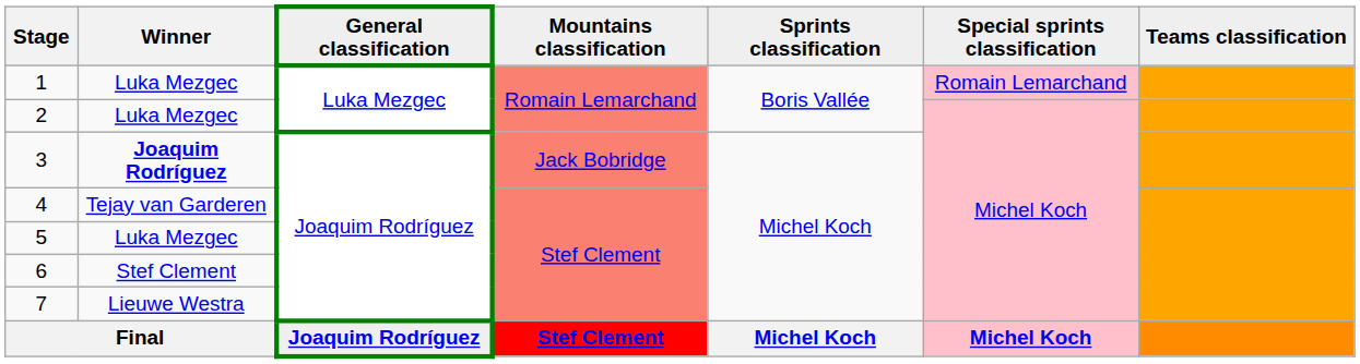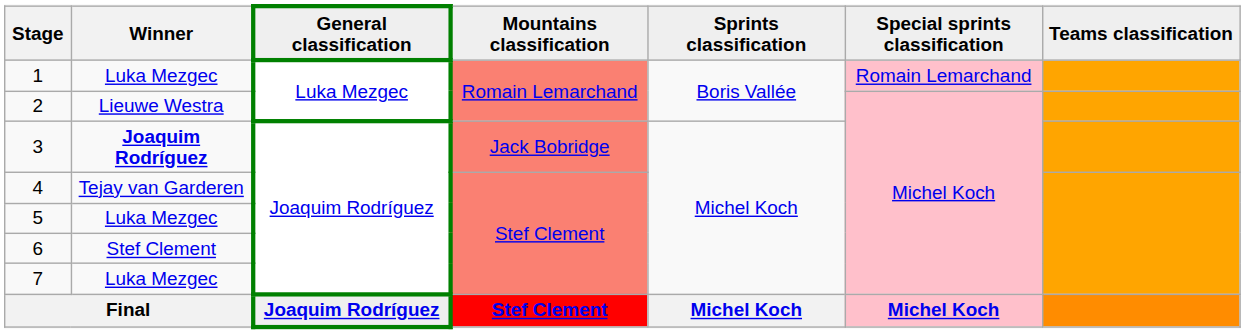2 | Winner: Luka Mezgec -> Lieuwe Westra
7 | Winner: Lieuwe Westra -> Luka Mezgec
